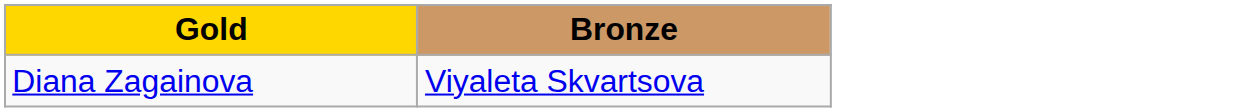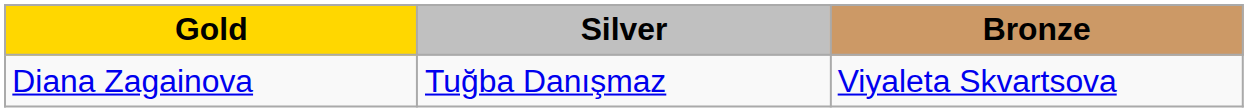+ column: Silver | Tuğba Danışmaz
